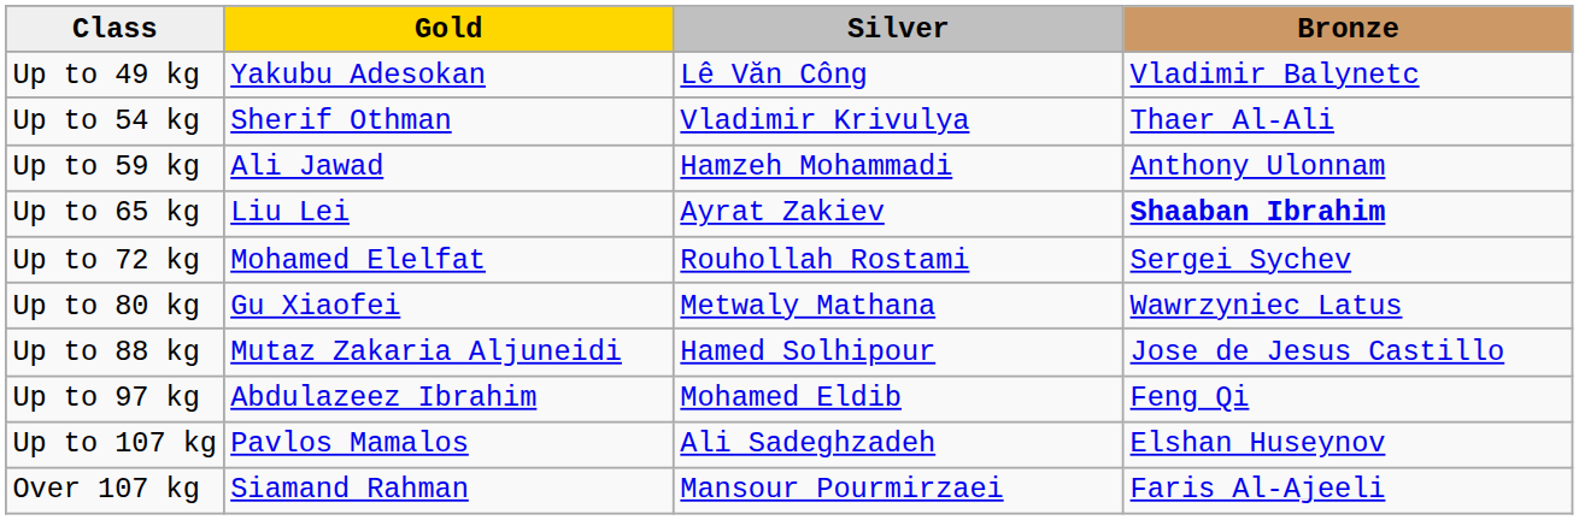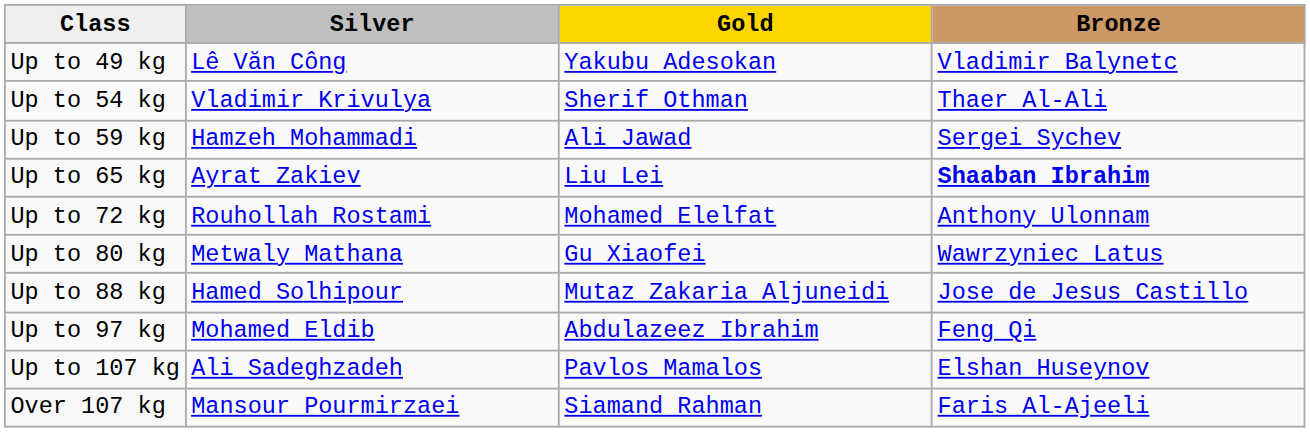columns swapped: Gold <-> Silver
Up to 59 kg | Bronze: Anthony Ulonnam -> Sergei Sychev
Up to 72 kg | Bronze: Sergei Sychev -> Anthony Ulonnam
